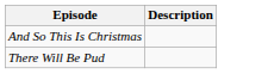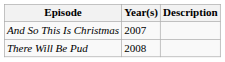+ column: Year(s) | 2007 | 2008
